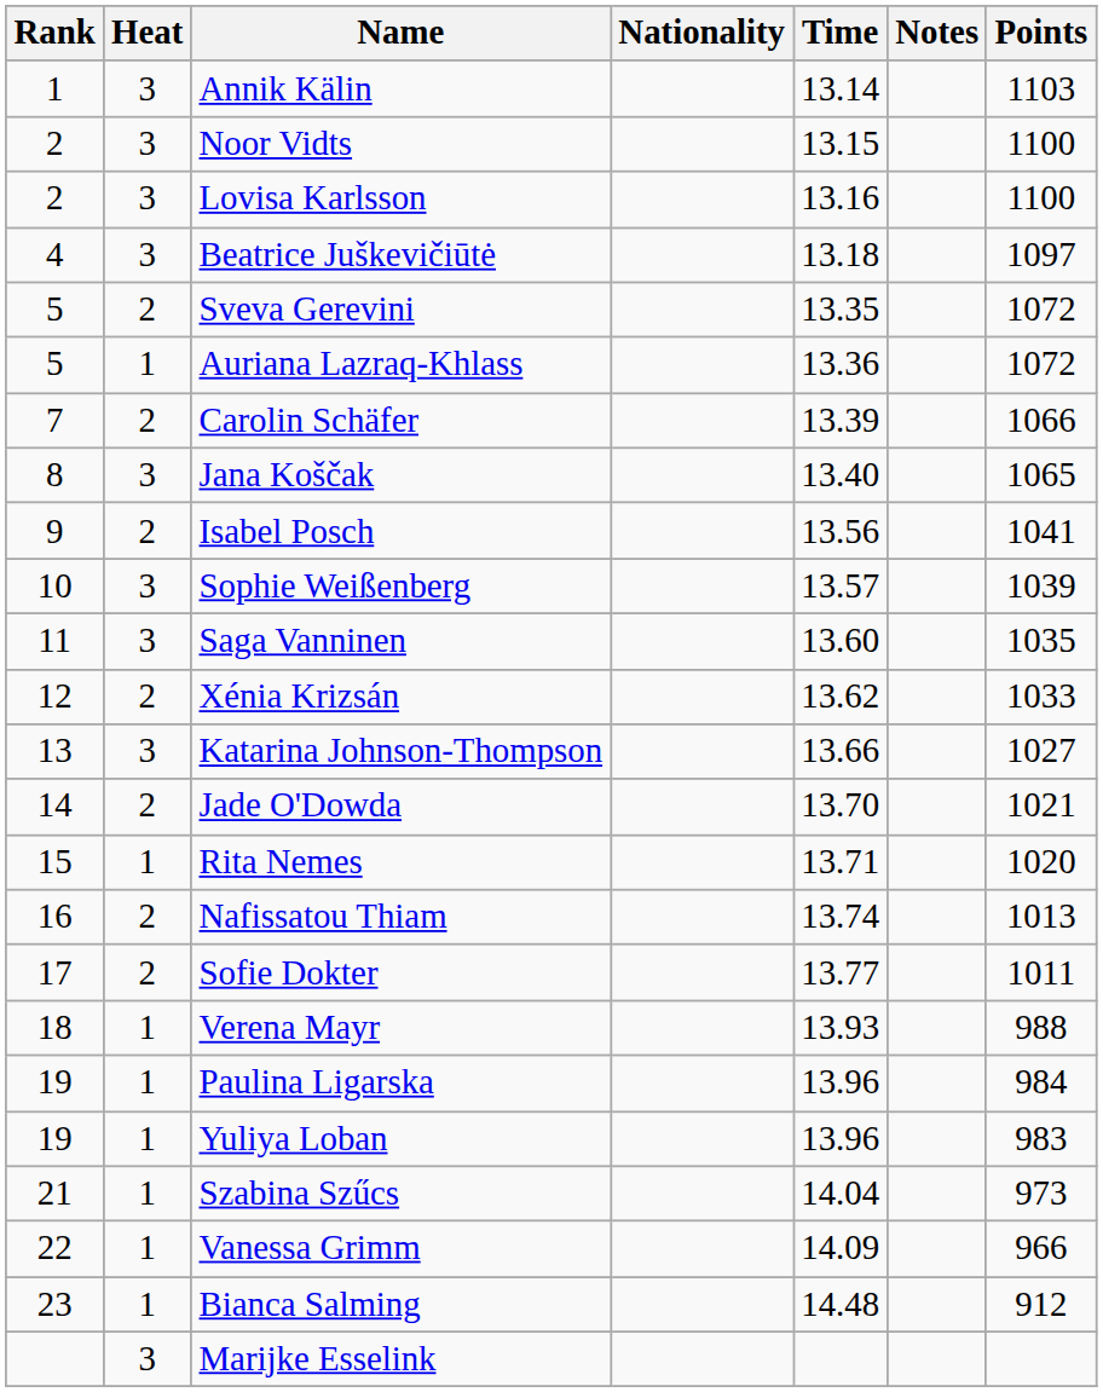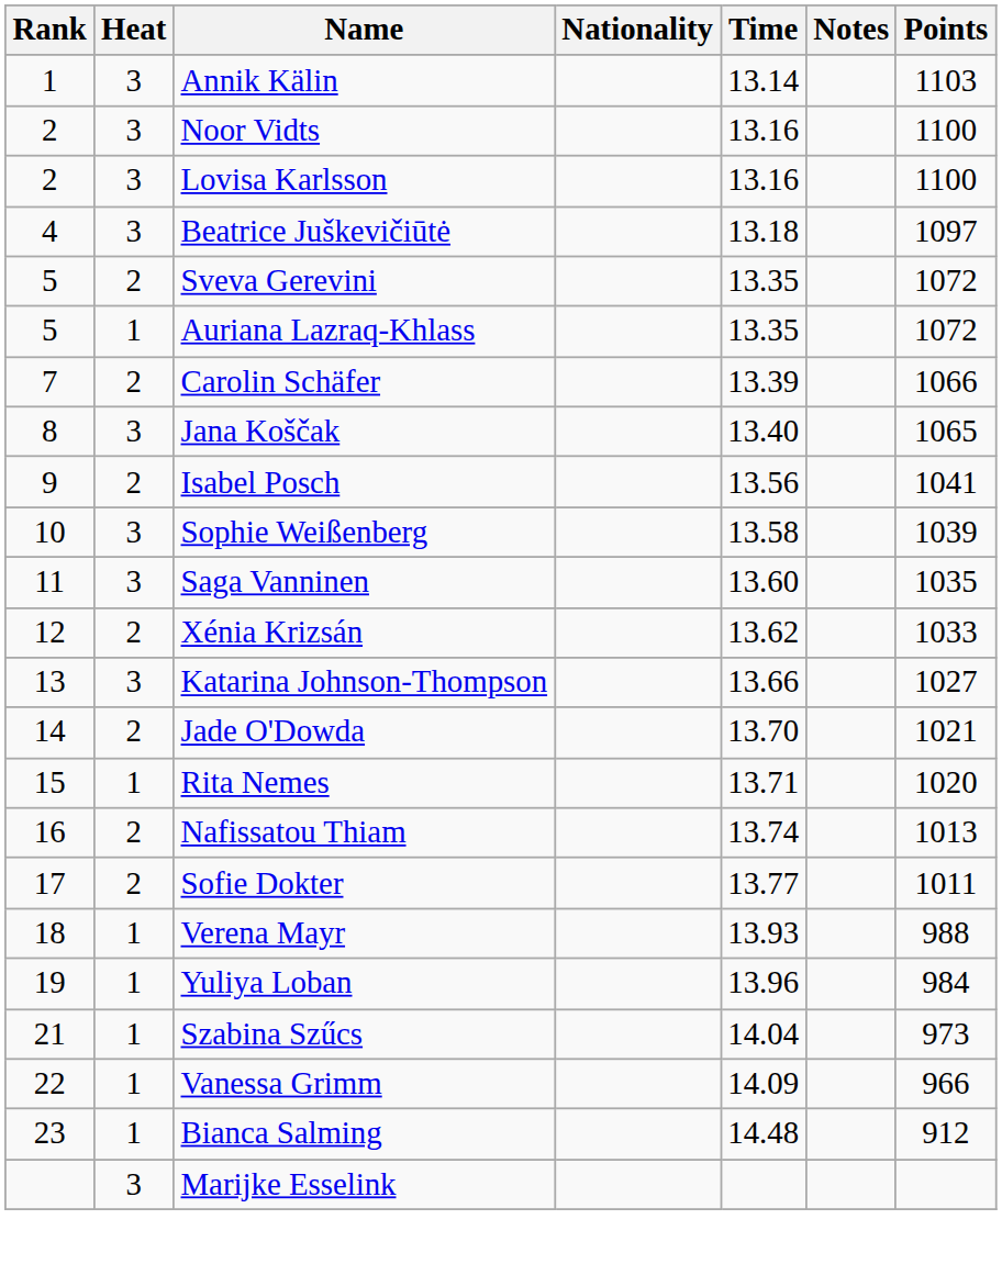Noor Vidts | Time: 13.15 -> 13.16
Auriana Lazraq-Khlass | Time: 13.36 -> 13.35
Sophie Weißenberg | Time: 13.57 -> 13.58
- row: 19 | 1 | Paulina Ligarska | 13.96 | 984
Yuliya Loban | Points: 983 -> 984
